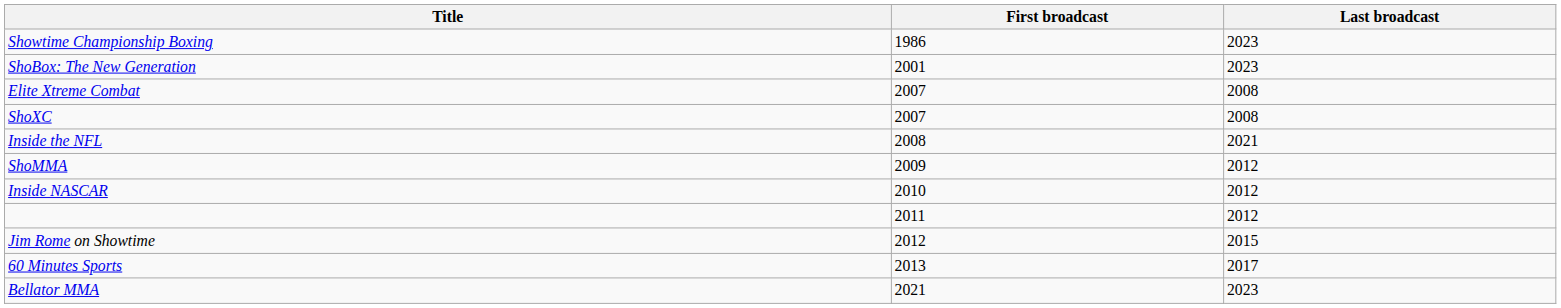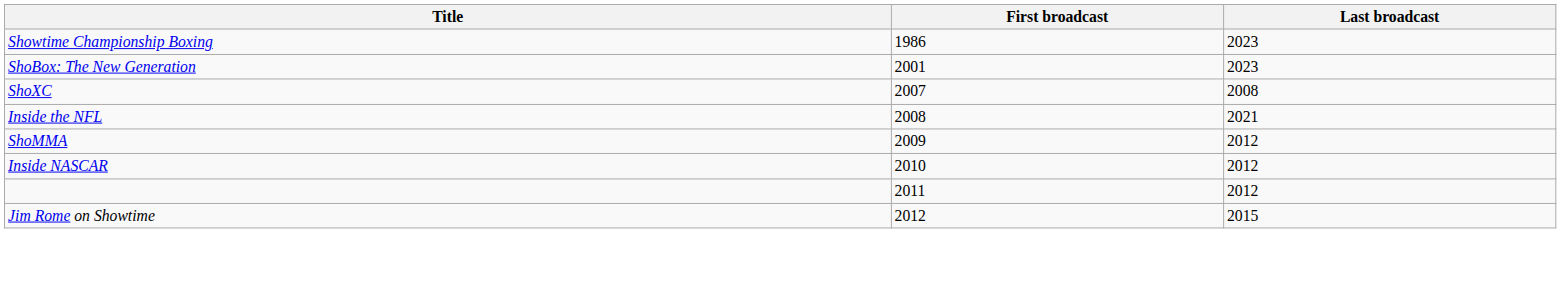- row: Elite Xtreme Combat | 2007 | 2008
- row: 60 Minutes Sports | 2013 | 2017
- row: Bellator MMA | 2021 | 2023
